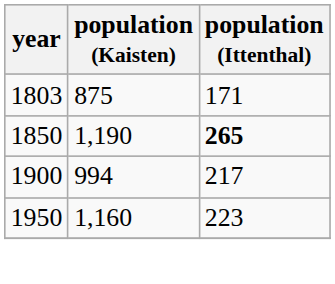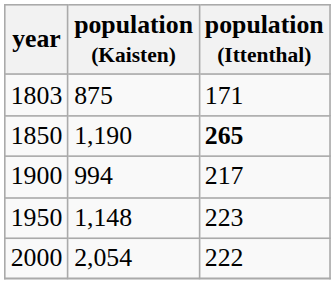1950 | population (Kaisten): 1,160 -> 1,148
+ row: 2000 | 2,054 | 222
